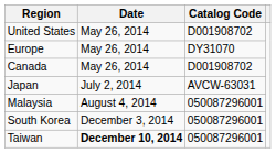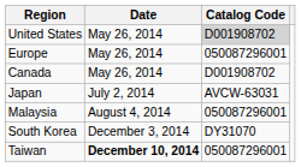United States | Catalog Code: no background -> lightgrey background
Europe | Catalog Code: DY31070 -> 050087296001
South Korea | Catalog Code: 050087296001 -> DY31070
